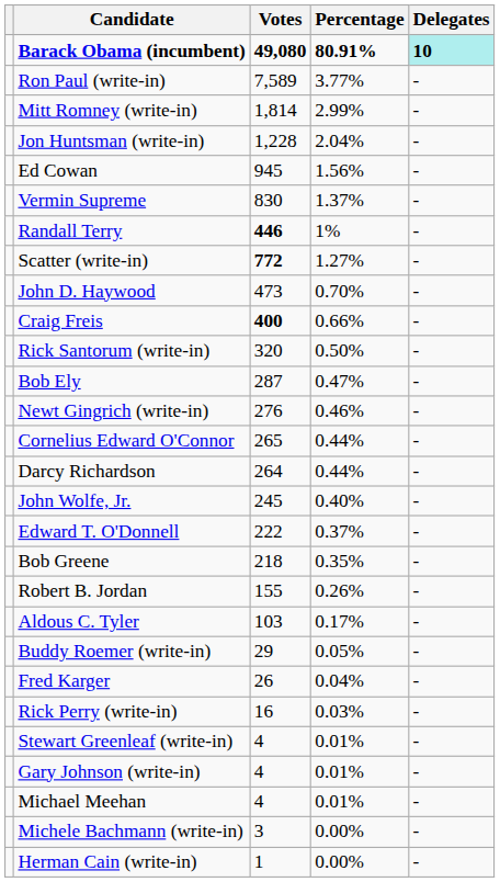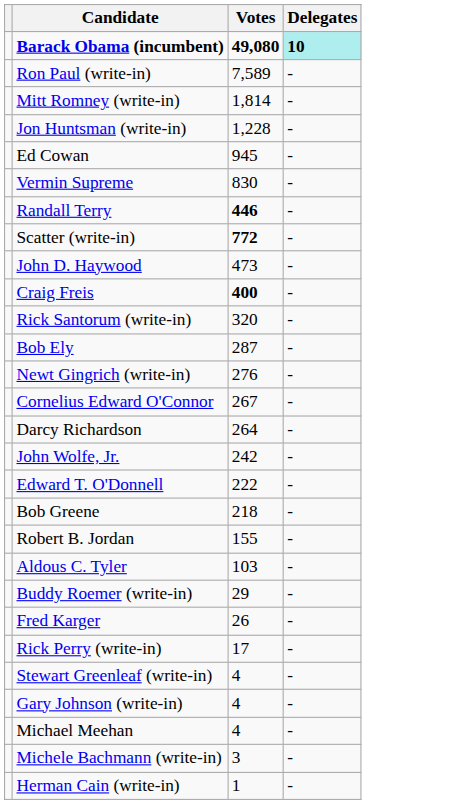- column: Percentage | 80.91% | 3.77% | 2.99% | 2.04% | 1.56% | 1.37% | 1% | 1.27% | 0.70% | 0.66% | 0.50% | 0.47% | 0.46% | 0.44% | 0.44% | 0.40% | 0.37% | 0.35% | 0.26% | 0.17% | 0.05% | 0.04% | 0.03% | 0.01% | 0.01% | 0.01% | 0.00% | 0.00%
Cornelius Edward O'Connor | Votes: 265 -> 267
John Wolfe, Jr. | Votes: 245 -> 242
Rick Perry (write-in) | Votes: 16 -> 17
